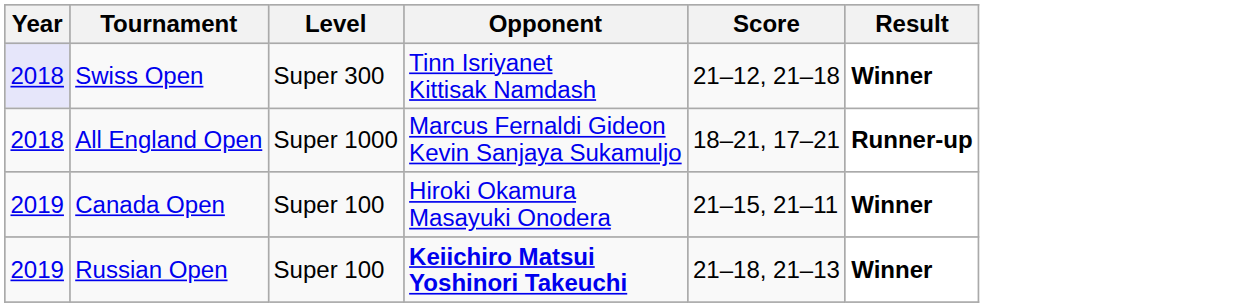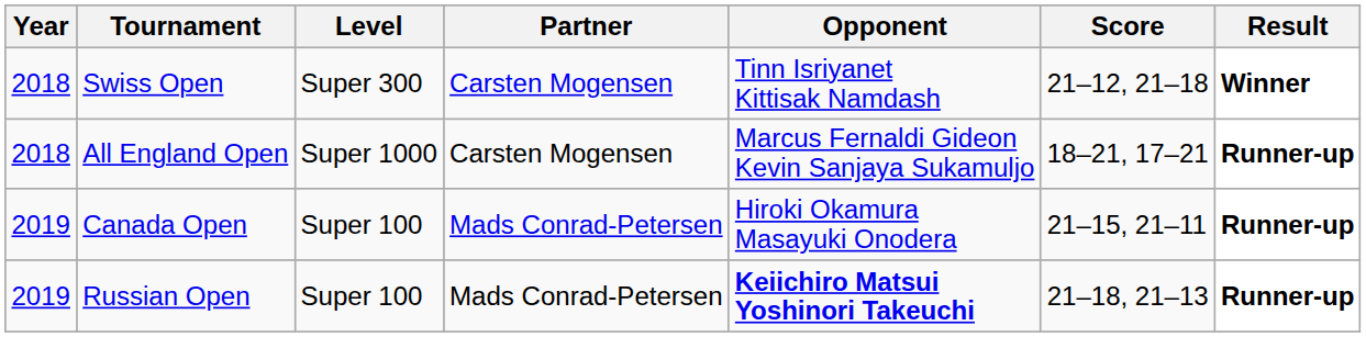+ column: Partner | Carsten Mogensen | Carsten Mogensen | Mads Conrad-Petersen | Mads Conrad-Petersen
Swiss Open | Year: lavender background -> no background
Canada Open | Result: Winner -> Runner-up
Russian Open | Result: Winner -> Runner-up
